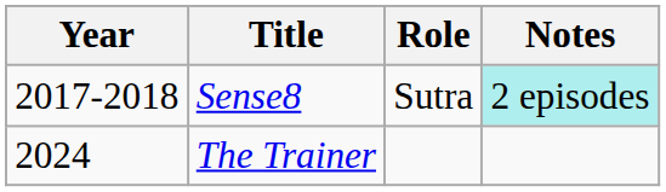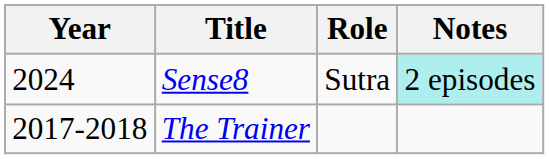Sense8 | Year: 2017-2018 -> 2024
The Trainer | Year: 2024 -> 2017-2018
